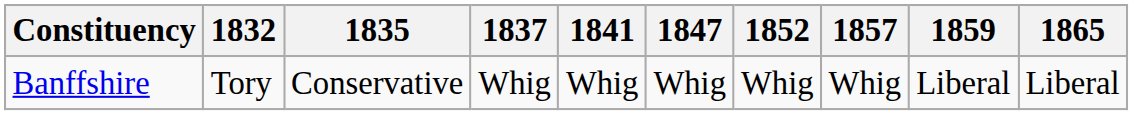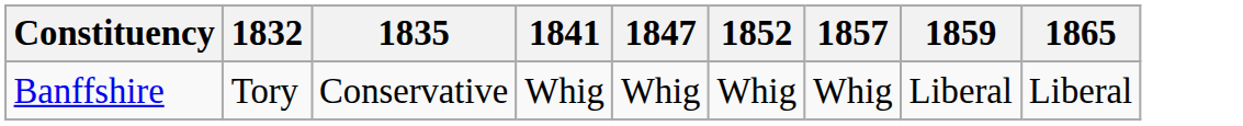- column: 1837 | Whig
